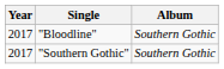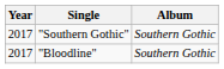rows swapped: "Bloodline" <-> "Southern Gothic"
